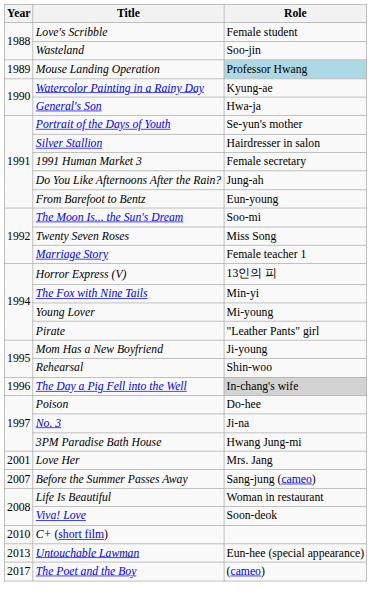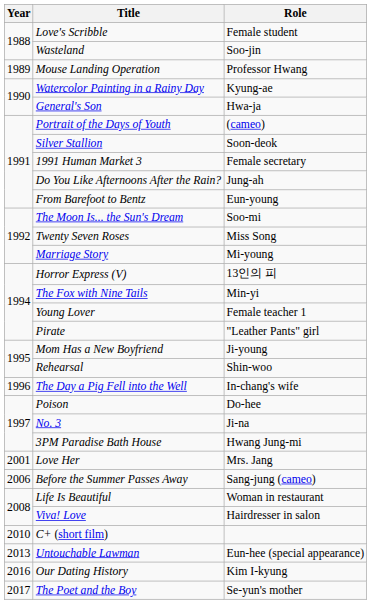Mouse Landing Operation | Role: lightblue background -> no background
Portrait of the Days of Youth | Role: Se-yun's mother -> (cameo)
Silver Stallion | Role: Hairdresser in salon -> Soon-deok
Marriage Story | Role: Female teacher 1 -> Mi-young
Young Lover | Role: Mi-young -> Female teacher 1
The Day a Pig Fell into the Well | Role: lightgrey background -> no background
Before the Summer Passes Away | Year: 2007 -> 2006
Viva! Love | Role: Soon-deok -> Hairdresser in salon
+ row: 2016 | Our Dating History | Kim I-kyung
The Poet and the Boy | Role: (cameo) -> Se-yun's mother
